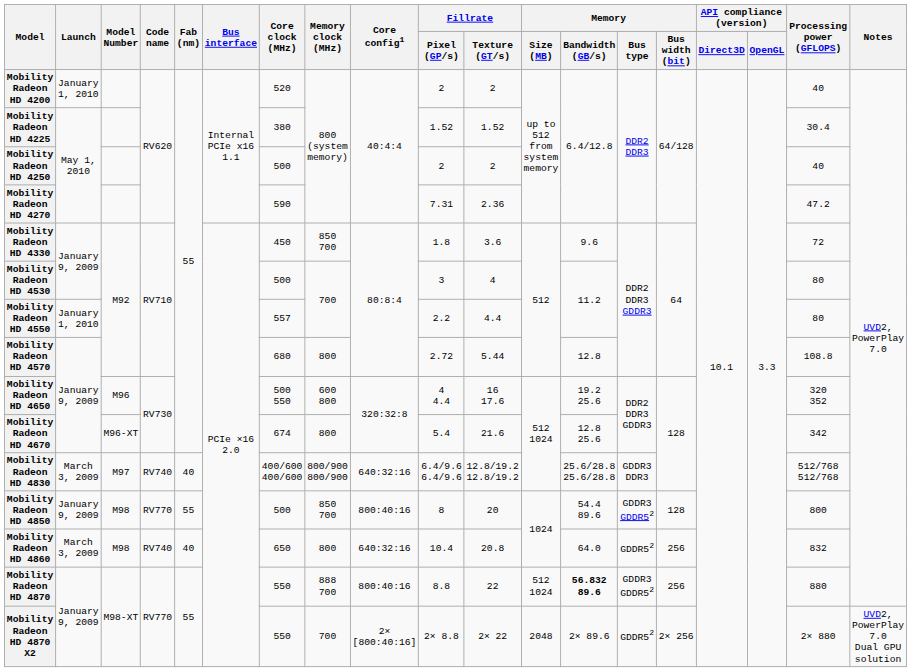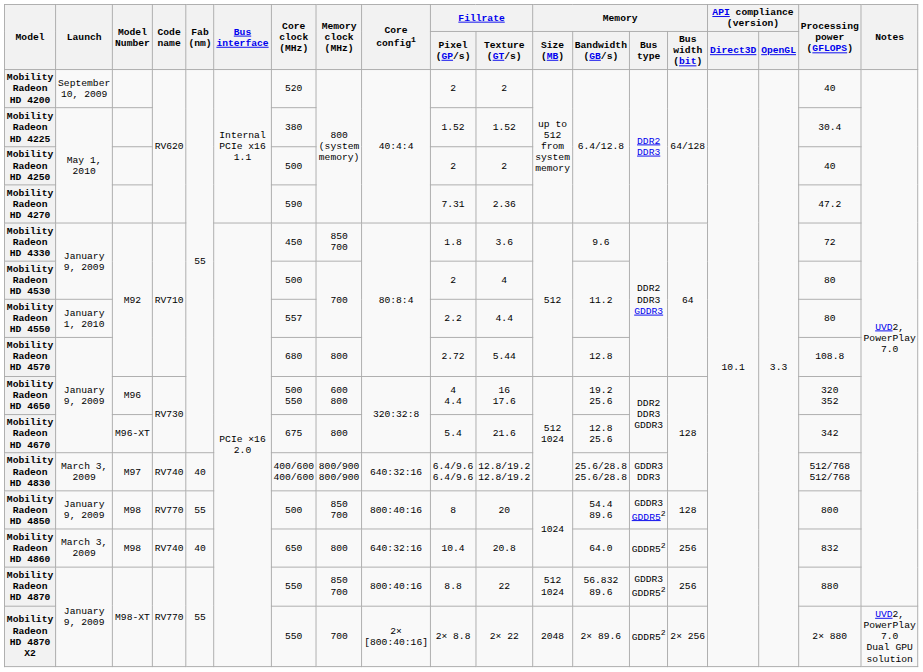Mobility Radeon HD 4200 | Launch: January 1, 2010 -> September 10, 2009
Mobility Radeon HD 4530 | Fillrate / Pixel (GP/s): 3 -> 2
Mobility Radeon HD 4670 | Core clock (MHz): 674 -> 675
Mobility Radeon HD 4870 | Memory clock (MHz): 888 700 -> 850 700
Mobility Radeon HD 4870 | Memory / Bandwidth (GB/s): bold -> normal
